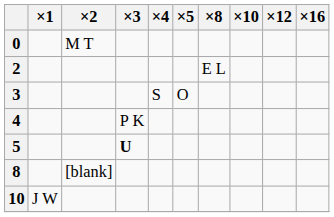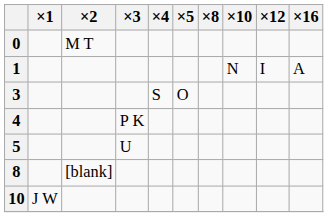+ row: 1 | N | I | A
- row: 2 | E L
5 | ×3: bold -> normal
